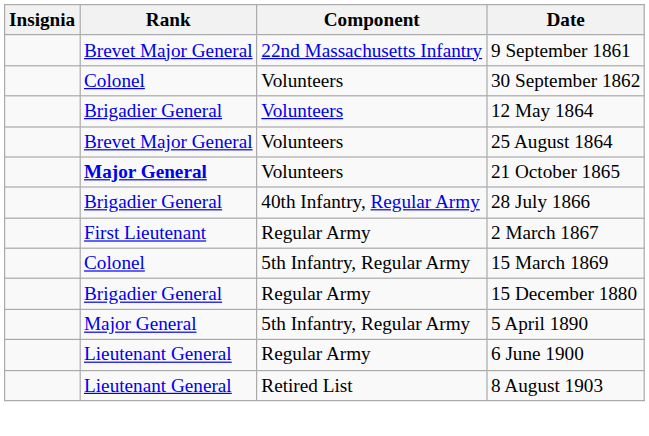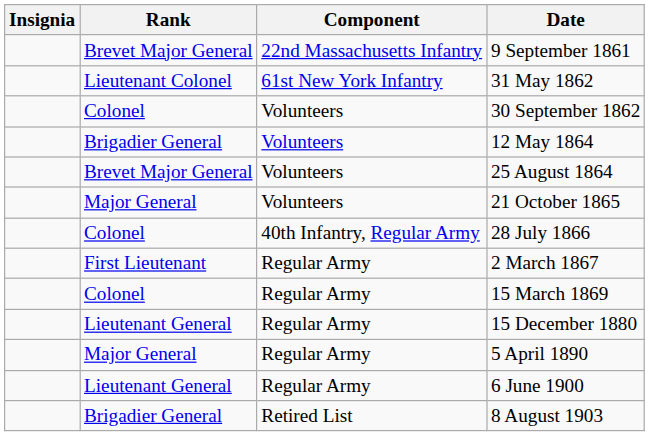+ row: Lieutenant Colonel | 61st New York Infantry | 31 May 1862
21 October 1865 | Rank: bold -> normal
28 July 1866 | Rank: Brigadier General -> Colonel
15 March 1869 | Component: 5th Infantry, Regular Army -> Regular Army
15 December 1880 | Rank: Brigadier General -> Lieutenant General
5 April 1890 | Component: 5th Infantry, Regular Army -> Regular Army
8 August 1903 | Rank: Lieutenant General -> Brigadier General
